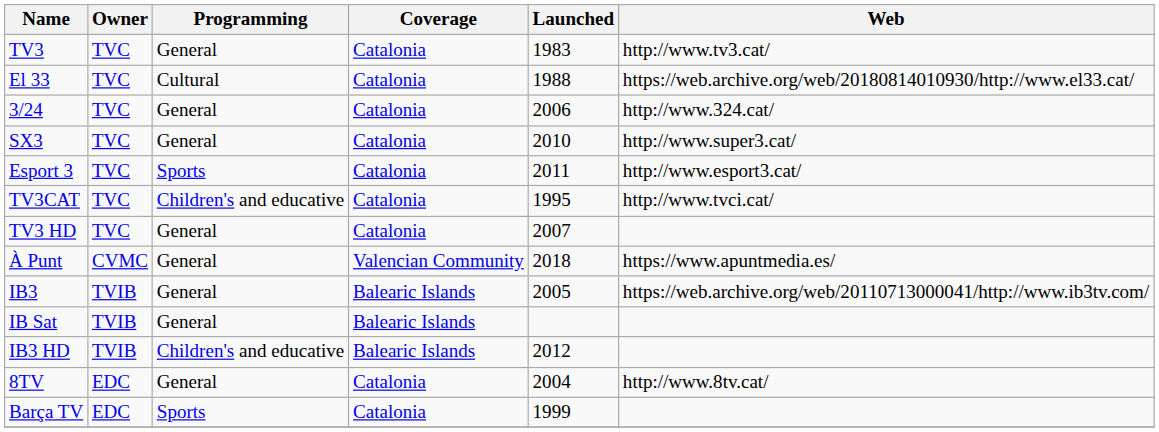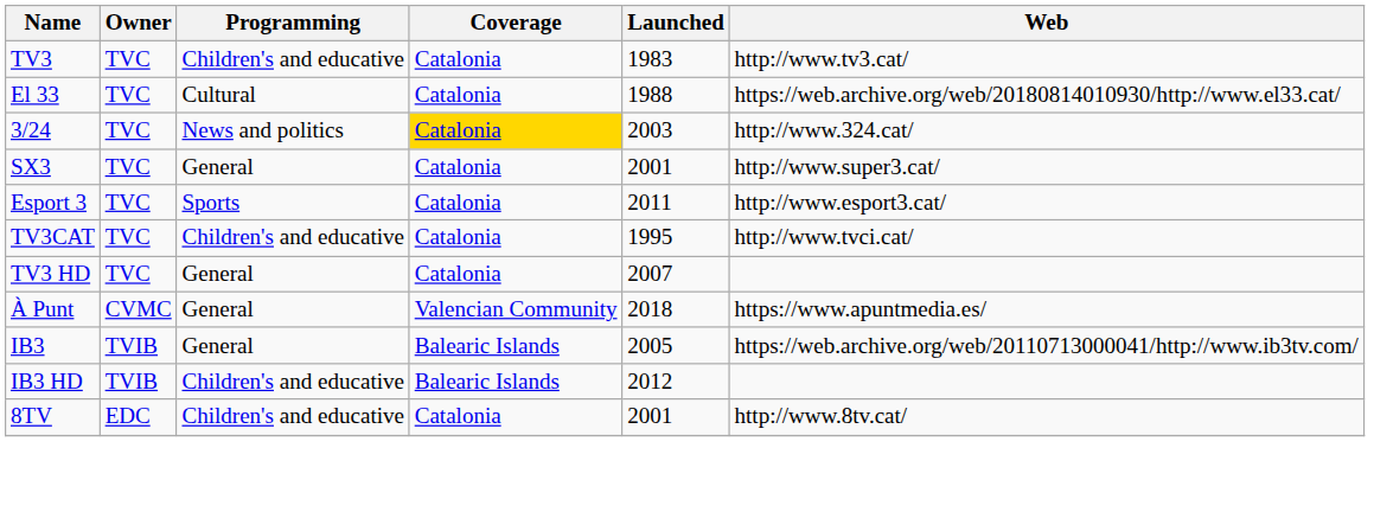TV3 | Programming: General -> Children's and educative
3/24 | Programming: General -> News and politics
3/24 | Coverage: no background -> gold background
3/24 | Launched: 2006 -> 2003
SX3 | Launched: 2010 -> 2001
- row: IB Sat | TVIB | General | Balearic Islands
8TV | Programming: General -> Children's and educative
8TV | Launched: 2004 -> 2001
- row: Barça TV | EDC | Sports | Catalonia | 1999
